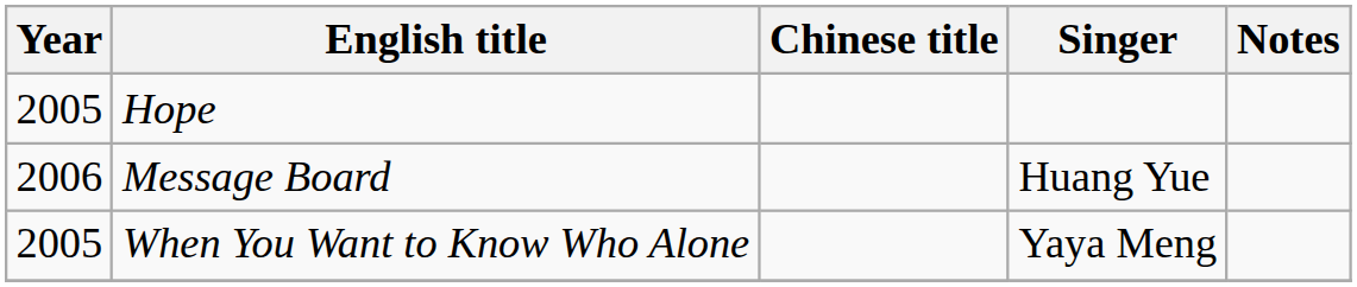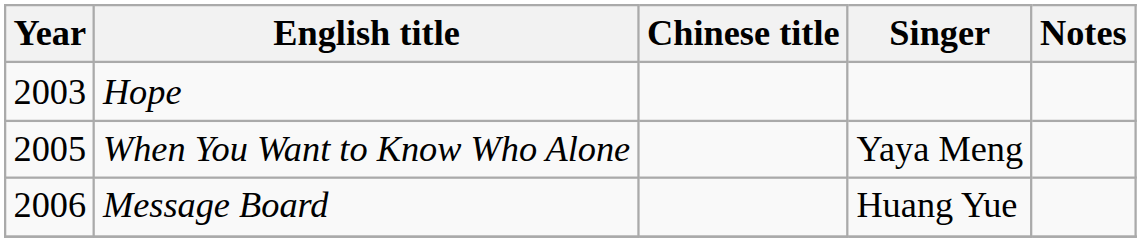Hope | Year: 2005 -> 2003
rows swapped: When You Want to Know Who Alone <-> Message Board
